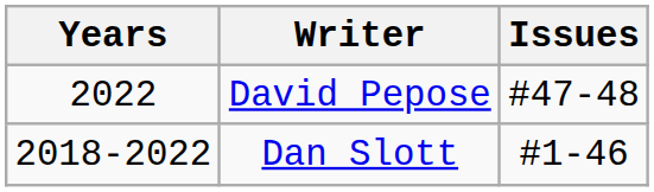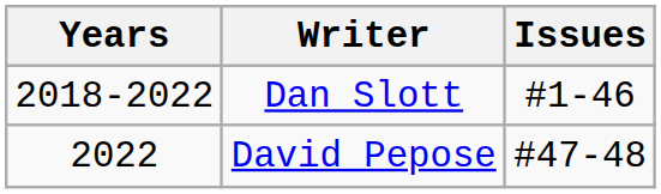rows swapped: Dan Slott <-> David Pepose
